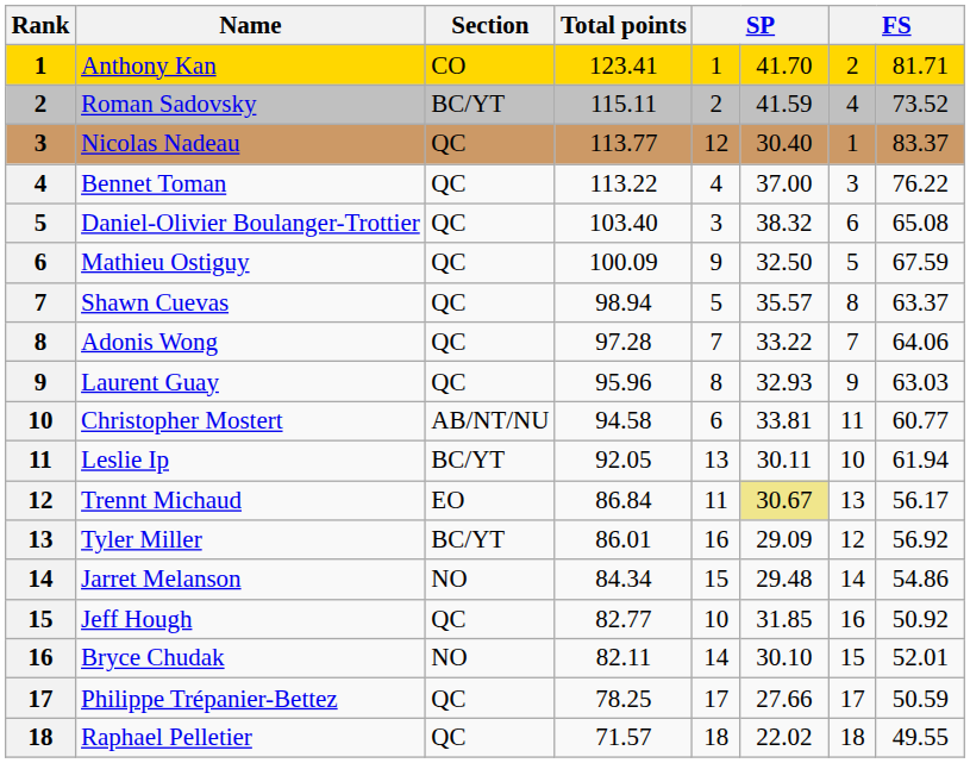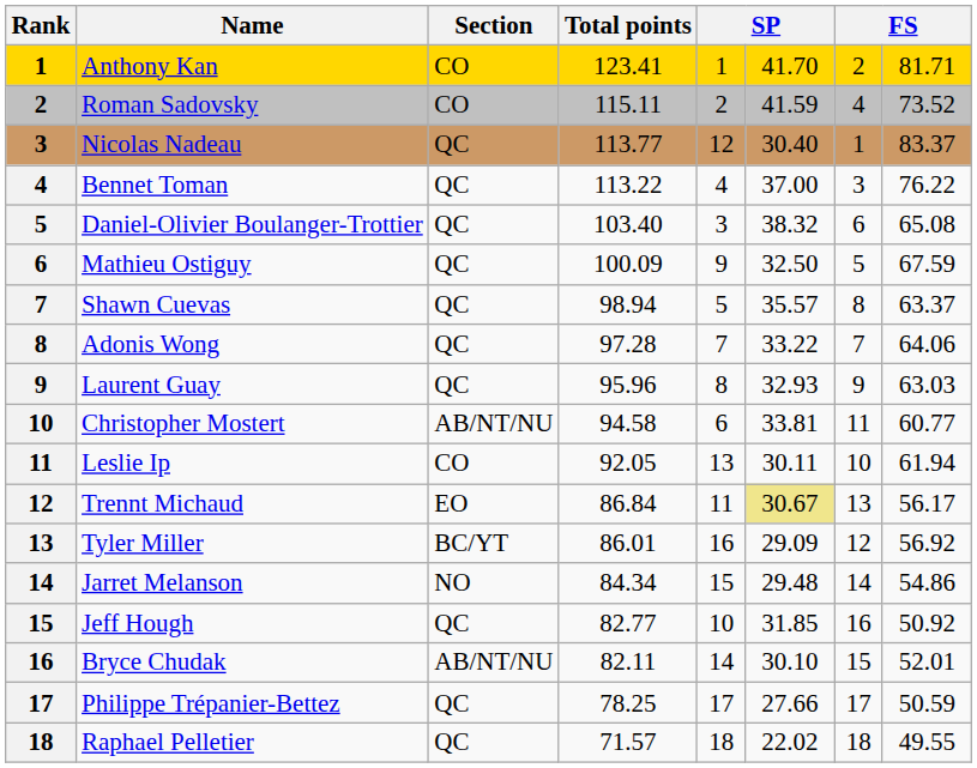Roman Sadovsky | Section: BC/YT -> CO
Leslie Ip | Section: BC/YT -> CO
Bryce Chudak | Section: NO -> AB/NT/NU
